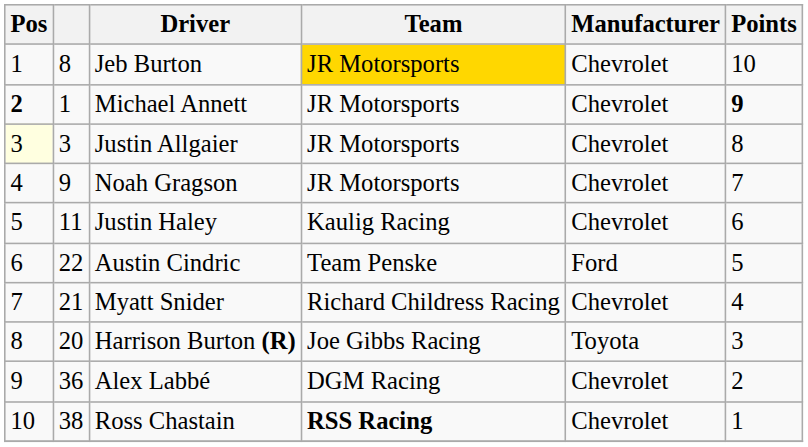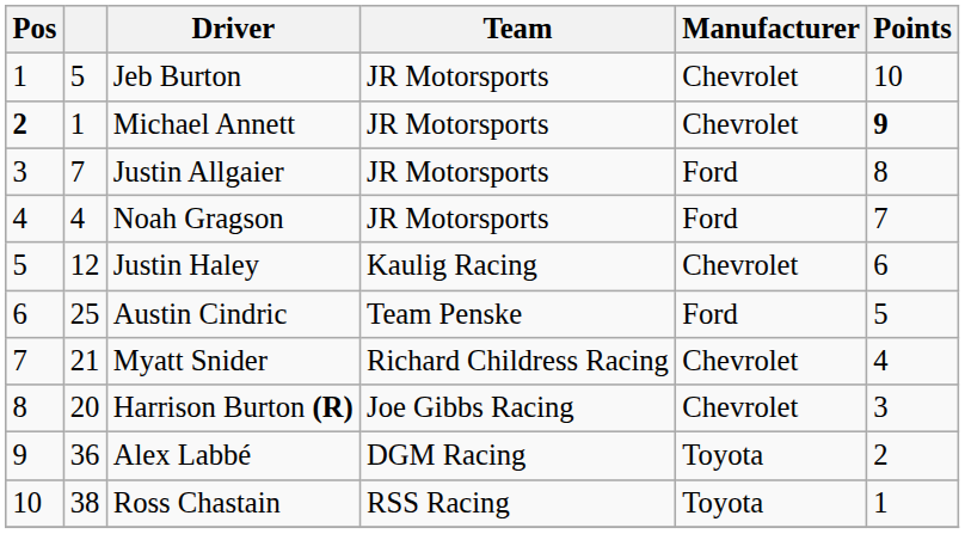Jeb Burton | column 2: 8 -> 5
Jeb Burton | Team: gold background -> no background
Justin Allgaier | Pos: lightyellow background -> no background
Justin Allgaier | column 2: 3 -> 7
Justin Allgaier | Manufacturer: Chevrolet -> Ford
Noah Gragson | column 2: 9 -> 4
Noah Gragson | Manufacturer: Chevrolet -> Ford
Justin Haley | column 2: 11 -> 12
Austin Cindric | column 2: 22 -> 25
Harrison Burton (R) | Manufacturer: Toyota -> Chevrolet
Alex Labbé | Manufacturer: Chevrolet -> Toyota
Ross Chastain | Team: bold -> normal
Ross Chastain | Manufacturer: Chevrolet -> Toyota
